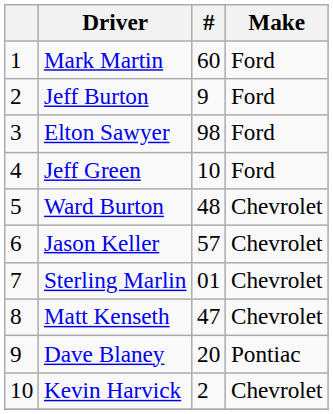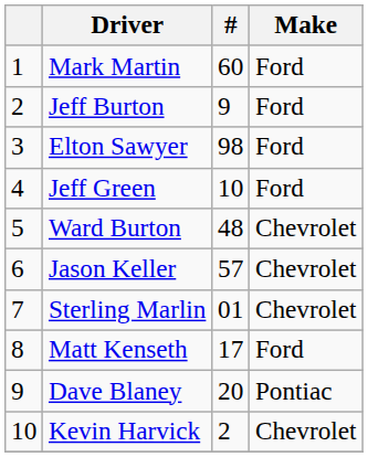Matt Kenseth | #: 47 -> 17
Matt Kenseth | Make: Chevrolet -> Ford
